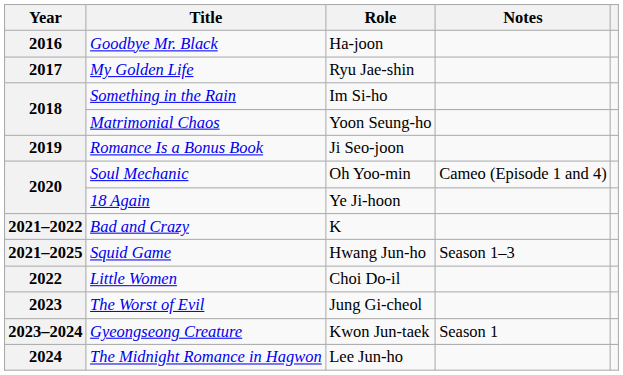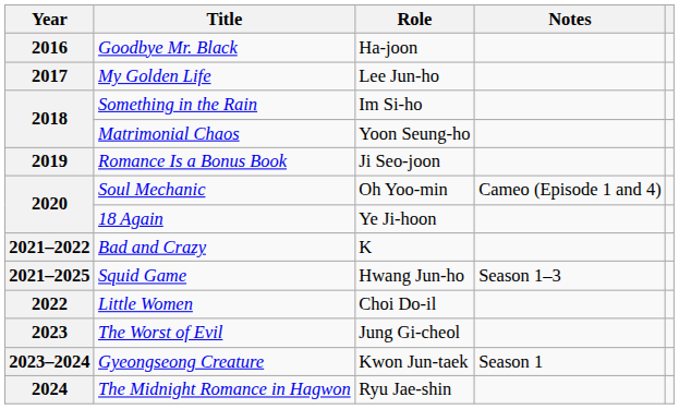My Golden Life | Role: Ryu Jae-shin -> Lee Jun-ho
The Midnight Romance in Hagwon | Role: Lee Jun-ho -> Ryu Jae-shin
